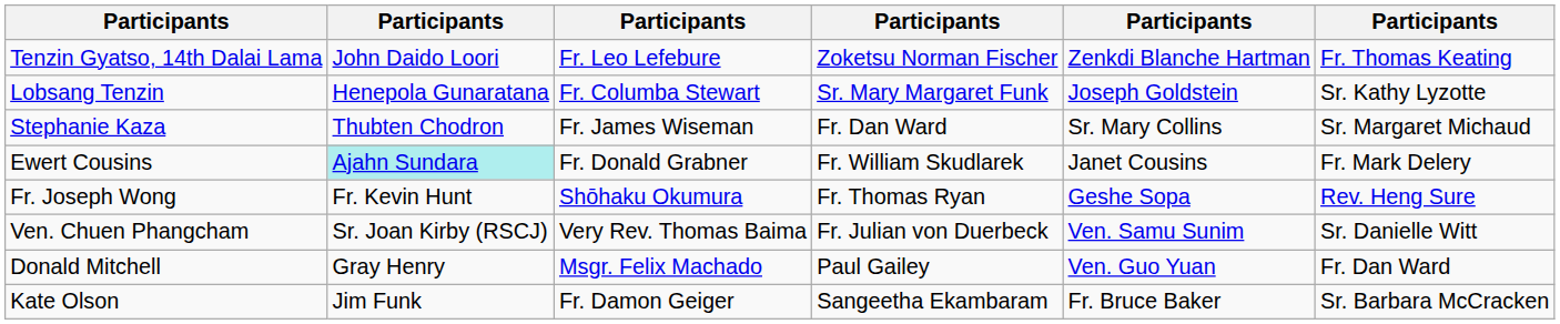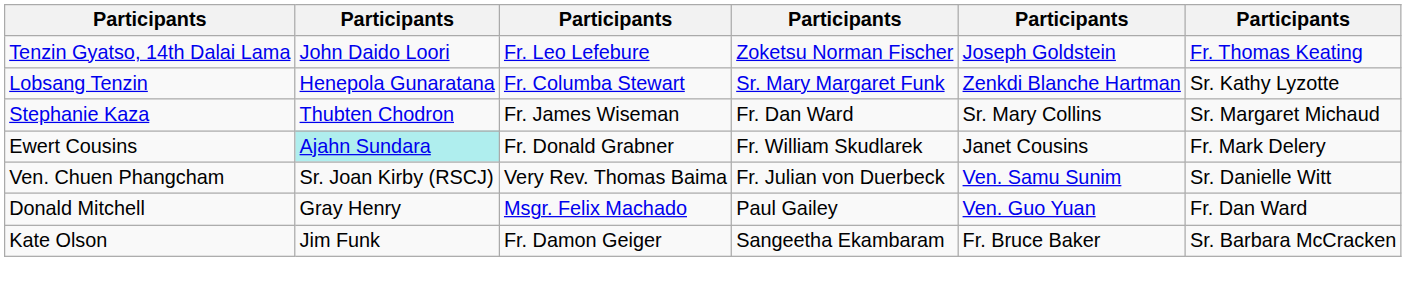Tenzin Gyatso, 14th Dalai Lama | column 5: Zenkdi Blanche Hartman -> Joseph Goldstein
Lobsang Tenzin | column 5: Joseph Goldstein -> Zenkdi Blanche Hartman
- row: Fr. Joseph Wong | Fr. Kevin Hunt | Shōhaku Okumura | Fr. Thomas Ryan | Geshe Sopa | Rev. Heng Sure
